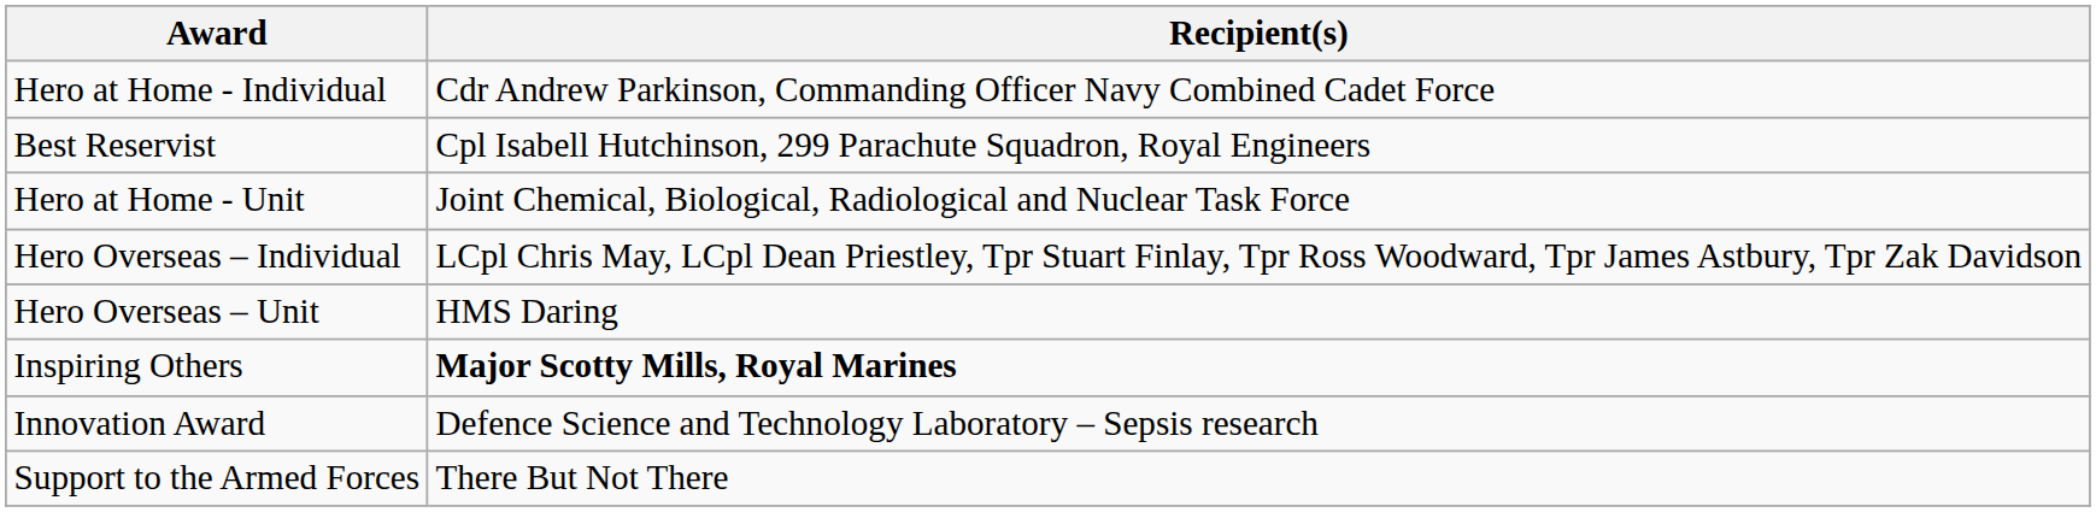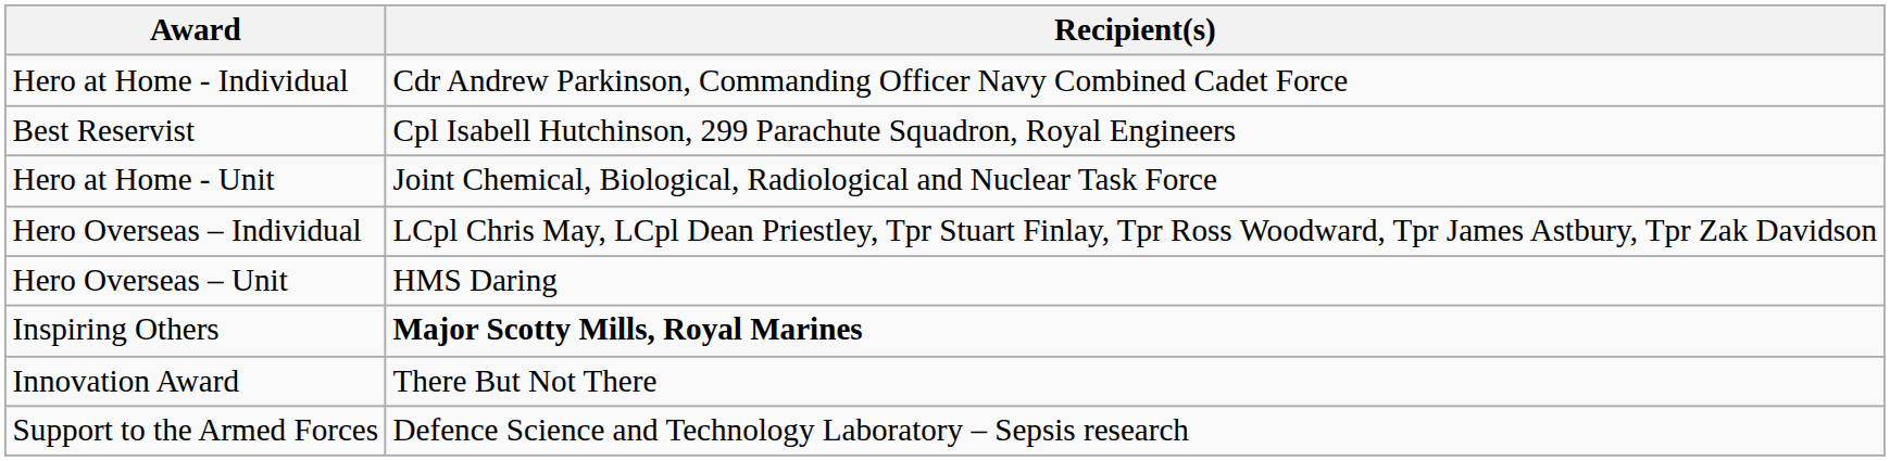Innovation Award | Recipient(s): Defence Science and Technology Laboratory – Sepsis research -> There But Not There
Support to the Armed Forces | Recipient(s): There But Not There -> Defence Science and Technology Laboratory – Sepsis research
